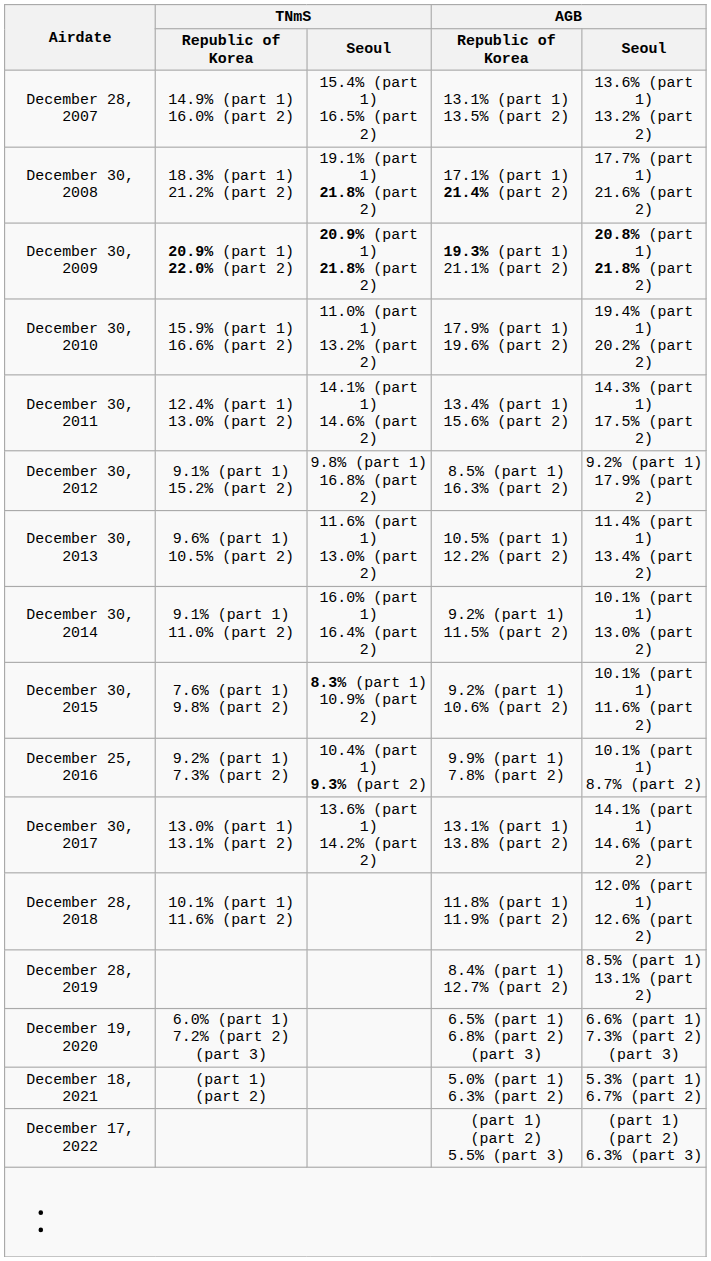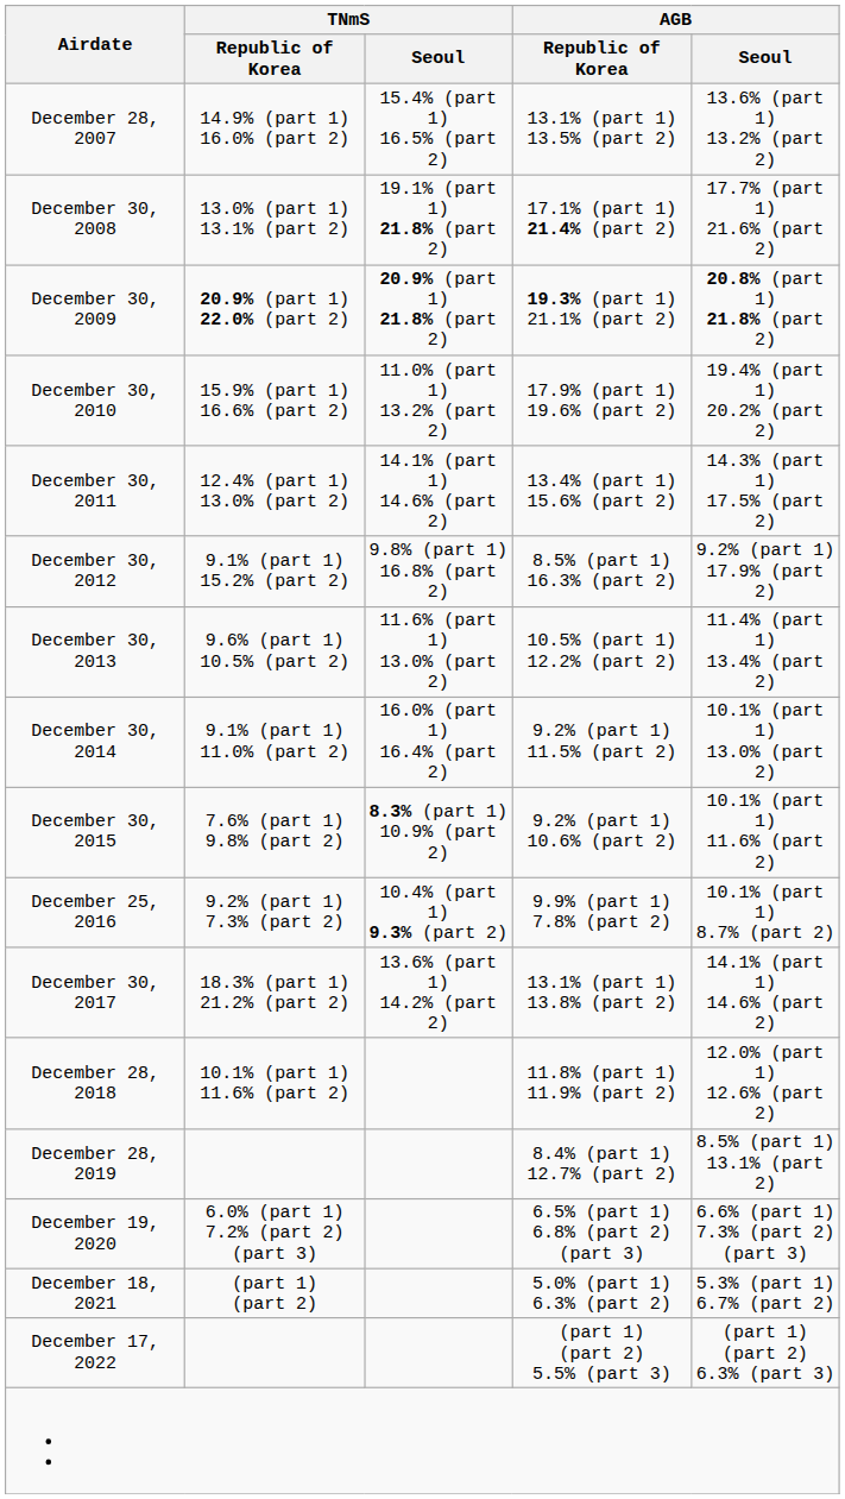December 30, 2008 | TNmS / Republic of Korea: 18.3% (part 1) 21.2% (part 2) -> 13.0% (part 1) 13.1% (part 2)
December 30, 2017 | TNmS / Republic of Korea: 13.0% (part 1) 13.1% (part 2) -> 18.3% (part 1) 21.2% (part 2)
